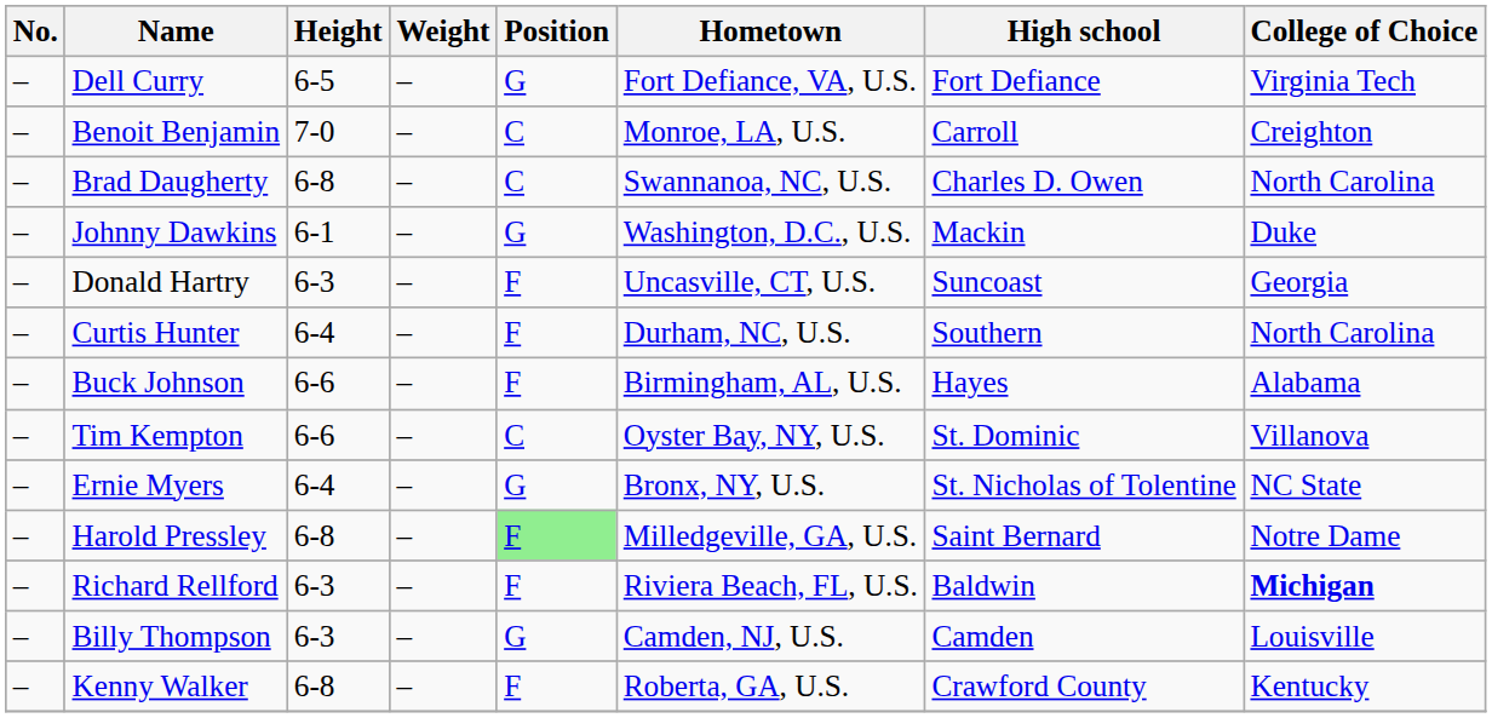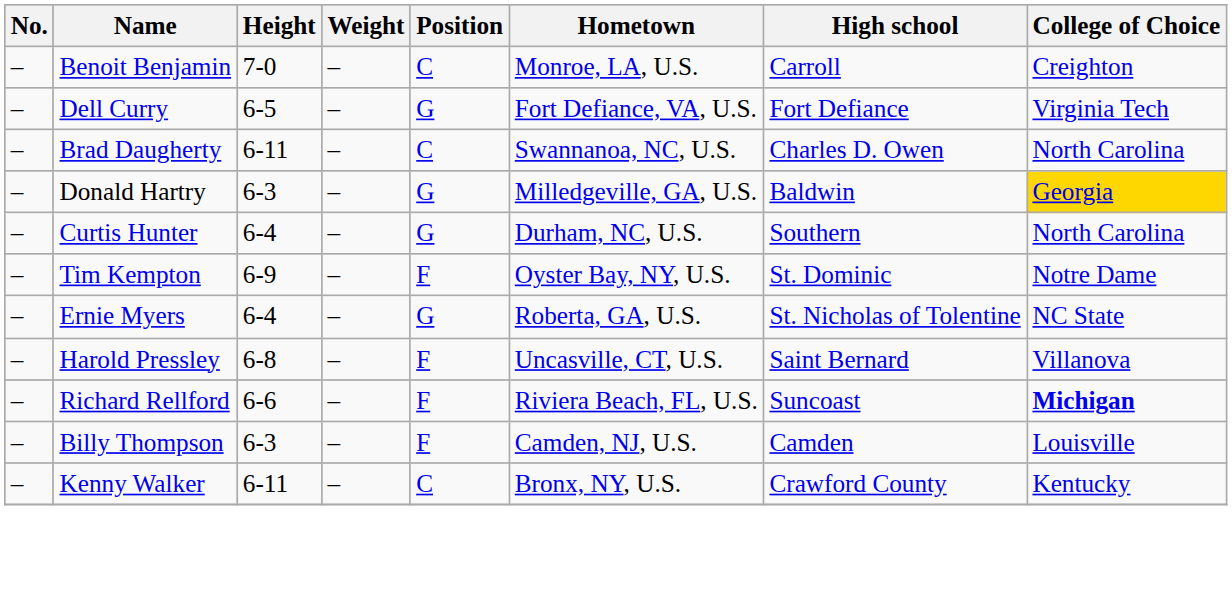rows swapped: Benoit Benjamin <-> Dell Curry
Brad Daugherty | Height: 6-8 -> 6-11
- row: – | Johnny Dawkins | 6-1 | – | G | Washington, D.C., U.S. | Mackin | Duke
Donald Hartry | Position: F -> G
Donald Hartry | Hometown: Uncasville, CT, U.S. -> Milledgeville, GA, U.S.
Donald Hartry | High school: Suncoast -> Baldwin
Donald Hartry | College of Choice: no background -> gold background
Curtis Hunter | Position: F -> G
- row: – | Buck Johnson | 6-6 | – | F | Birmingham, AL, U.S. | Hayes | Alabama
Tim Kempton | Height: 6-6 -> 6-9
Tim Kempton | Position: C -> F
Tim Kempton | College of Choice: Villanova -> Notre Dame
Ernie Myers | Hometown: Bronx, NY, U.S. -> Roberta, GA, U.S.
Harold Pressley | Position: lightgreen background -> no background
Harold Pressley | Hometown: Milledgeville, GA, U.S. -> Uncasville, CT, U.S.
Harold Pressley | College of Choice: Notre Dame -> Villanova
Richard Rellford | Height: 6-3 -> 6-6
Richard Rellford | High school: Baldwin -> Suncoast
Billy Thompson | Position: G -> F
Kenny Walker | Height: 6-8 -> 6-11
Kenny Walker | Position: F -> C
Kenny Walker | Hometown: Roberta, GA, U.S. -> Bronx, NY, U.S.
